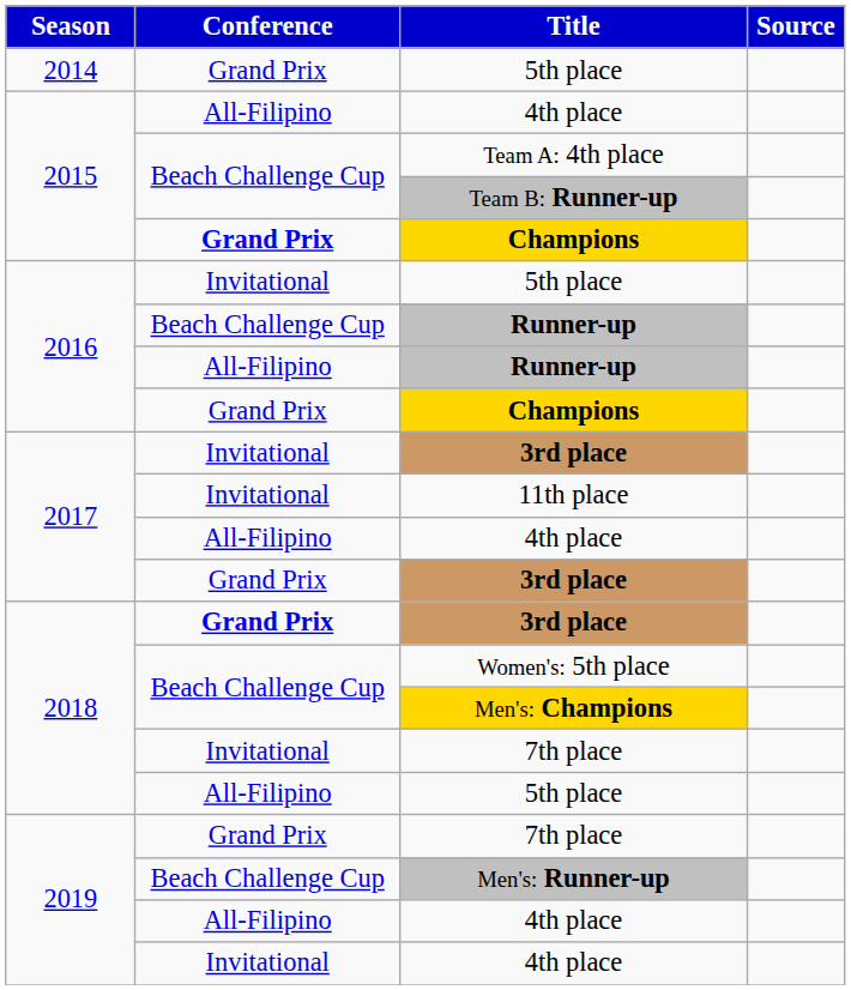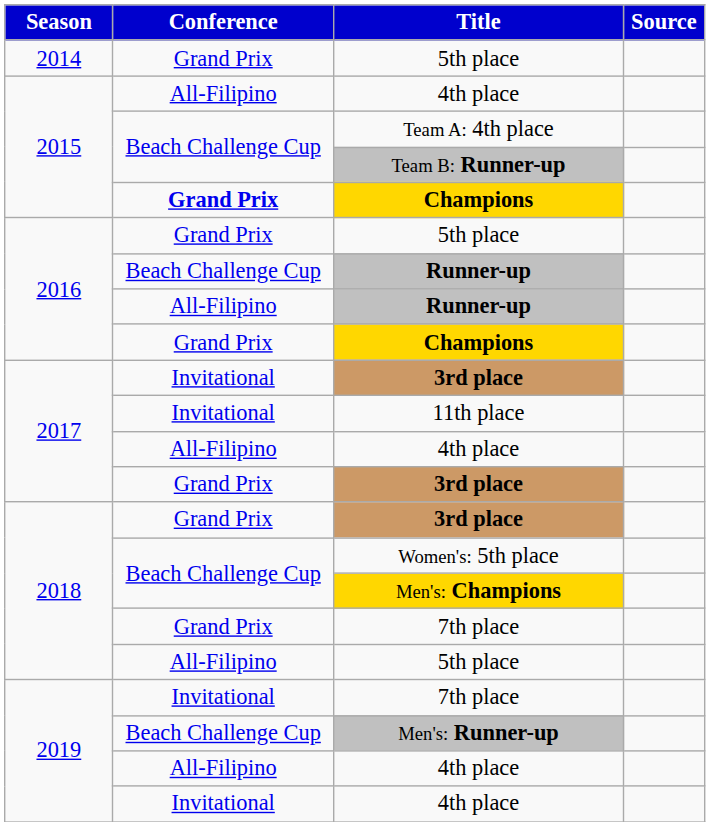2016 / 5th place | Conference: Invitational -> Grand Prix
2018 / 3rd place | Conference: bold -> normal
2018 / 7th place | Conference: Invitational -> Grand Prix
2019 / 7th place | Conference: Grand Prix -> Invitational
